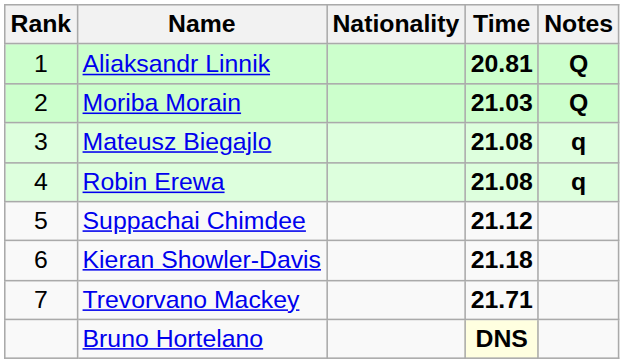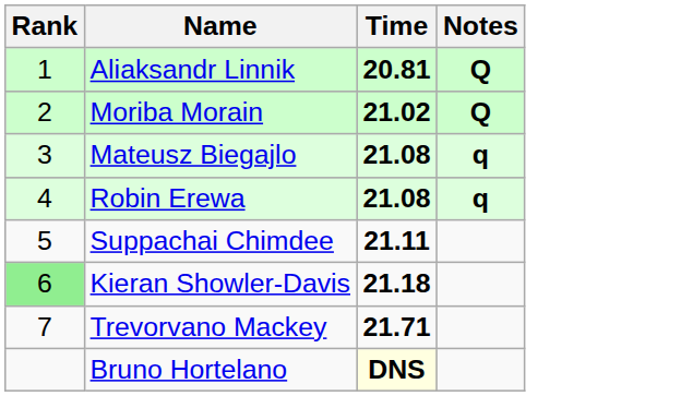- column: Nationality
Moriba Morain | Time: 21.03 -> 21.02
Suppachai Chimdee | Time: 21.12 -> 21.11
Kieran Showler-Davis | Rank: no background -> lightgreen background
